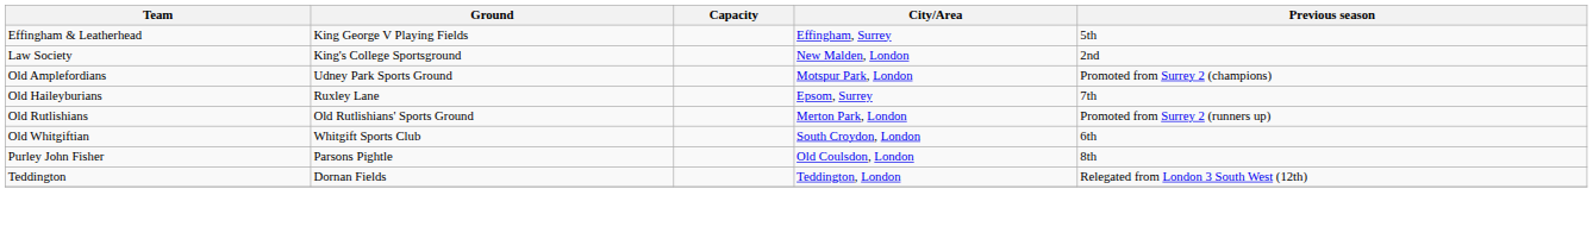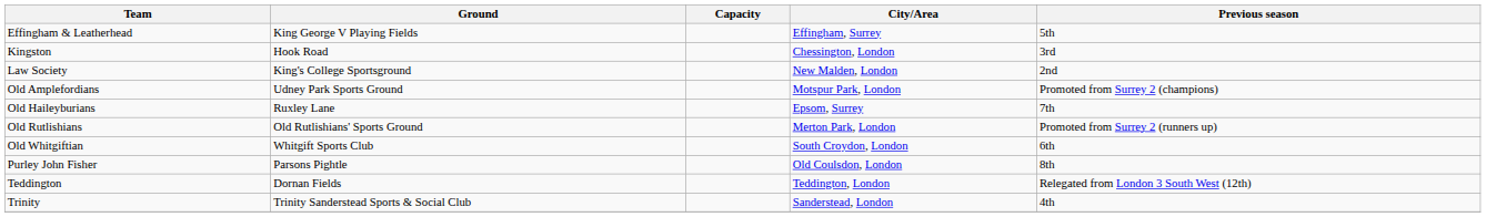+ row: Kingston | Hook Road | Chessington, London | 3rd
+ row: Trinity | Trinity Sanderstead Sports & Social Club | Sanderstead, London | 4th
